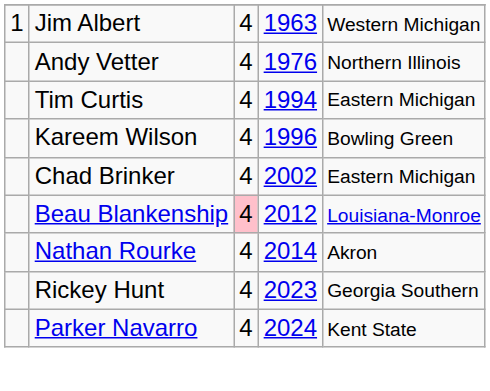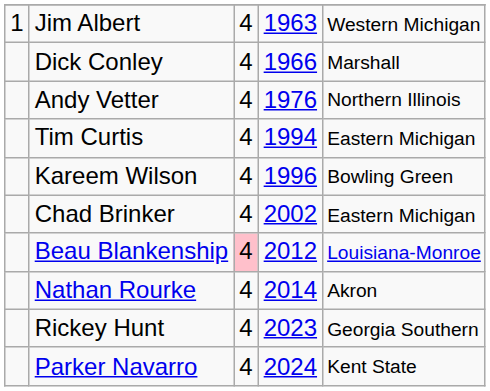+ row: Dick Conley | 4 | 1966 | Marshall
